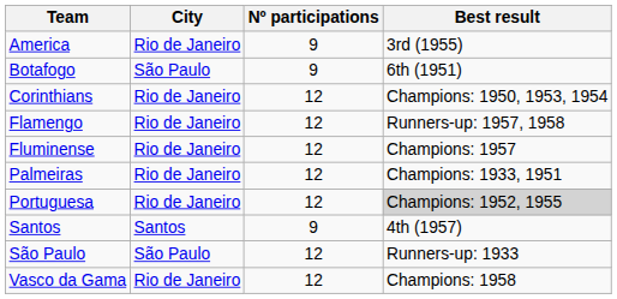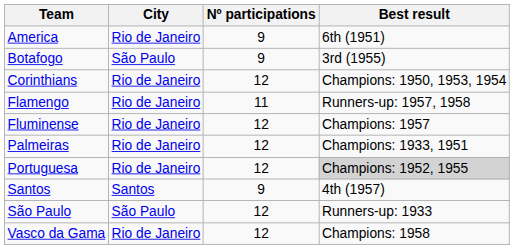America | Best result: 3rd (1955) -> 6th (1951)
Botafogo | Best result: 6th (1951) -> 3rd (1955)
Flamengo | Nº participations: 12 -> 11
